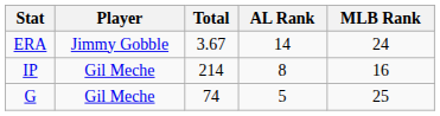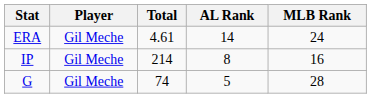ERA | Player: Jimmy Gobble -> Gil Meche
ERA | Total: 3.67 -> 4.61
G | MLB Rank: 25 -> 28
